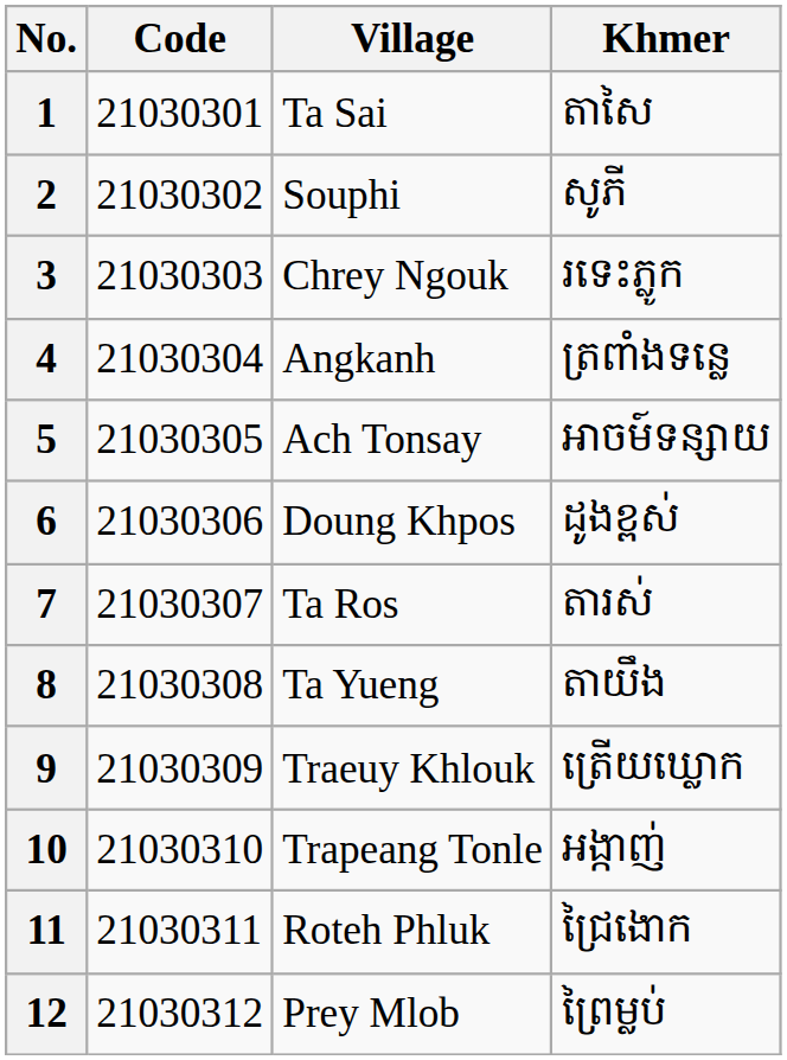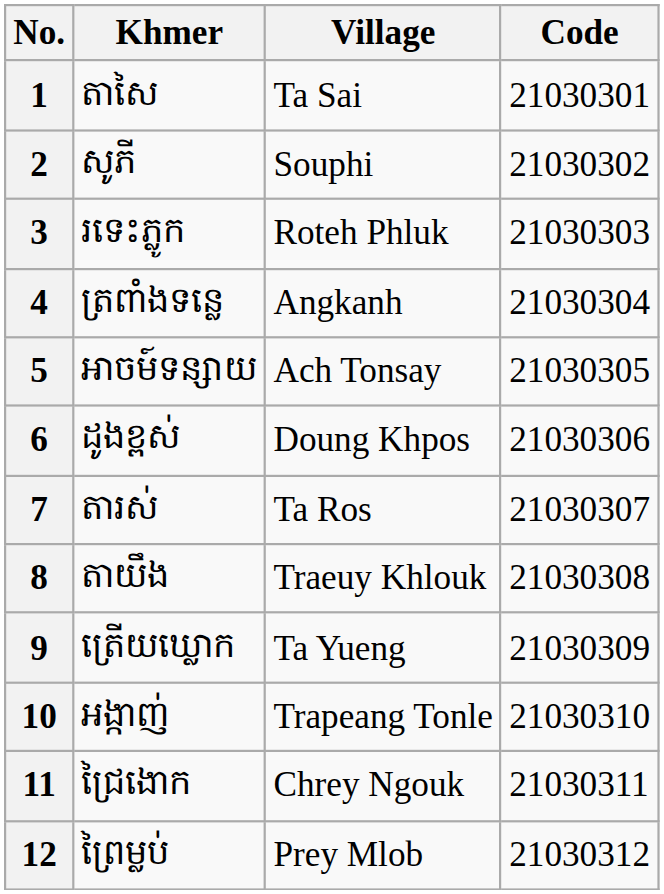columns swapped: Code <-> Khmer
3 | Village: Chrey Ngouk -> Roteh Phluk
8 | Village: Ta Yueng -> Traeuy Khlouk
9 | Village: Traeuy Khlouk -> Ta Yueng
11 | Village: Roteh Phluk -> Chrey Ngouk
